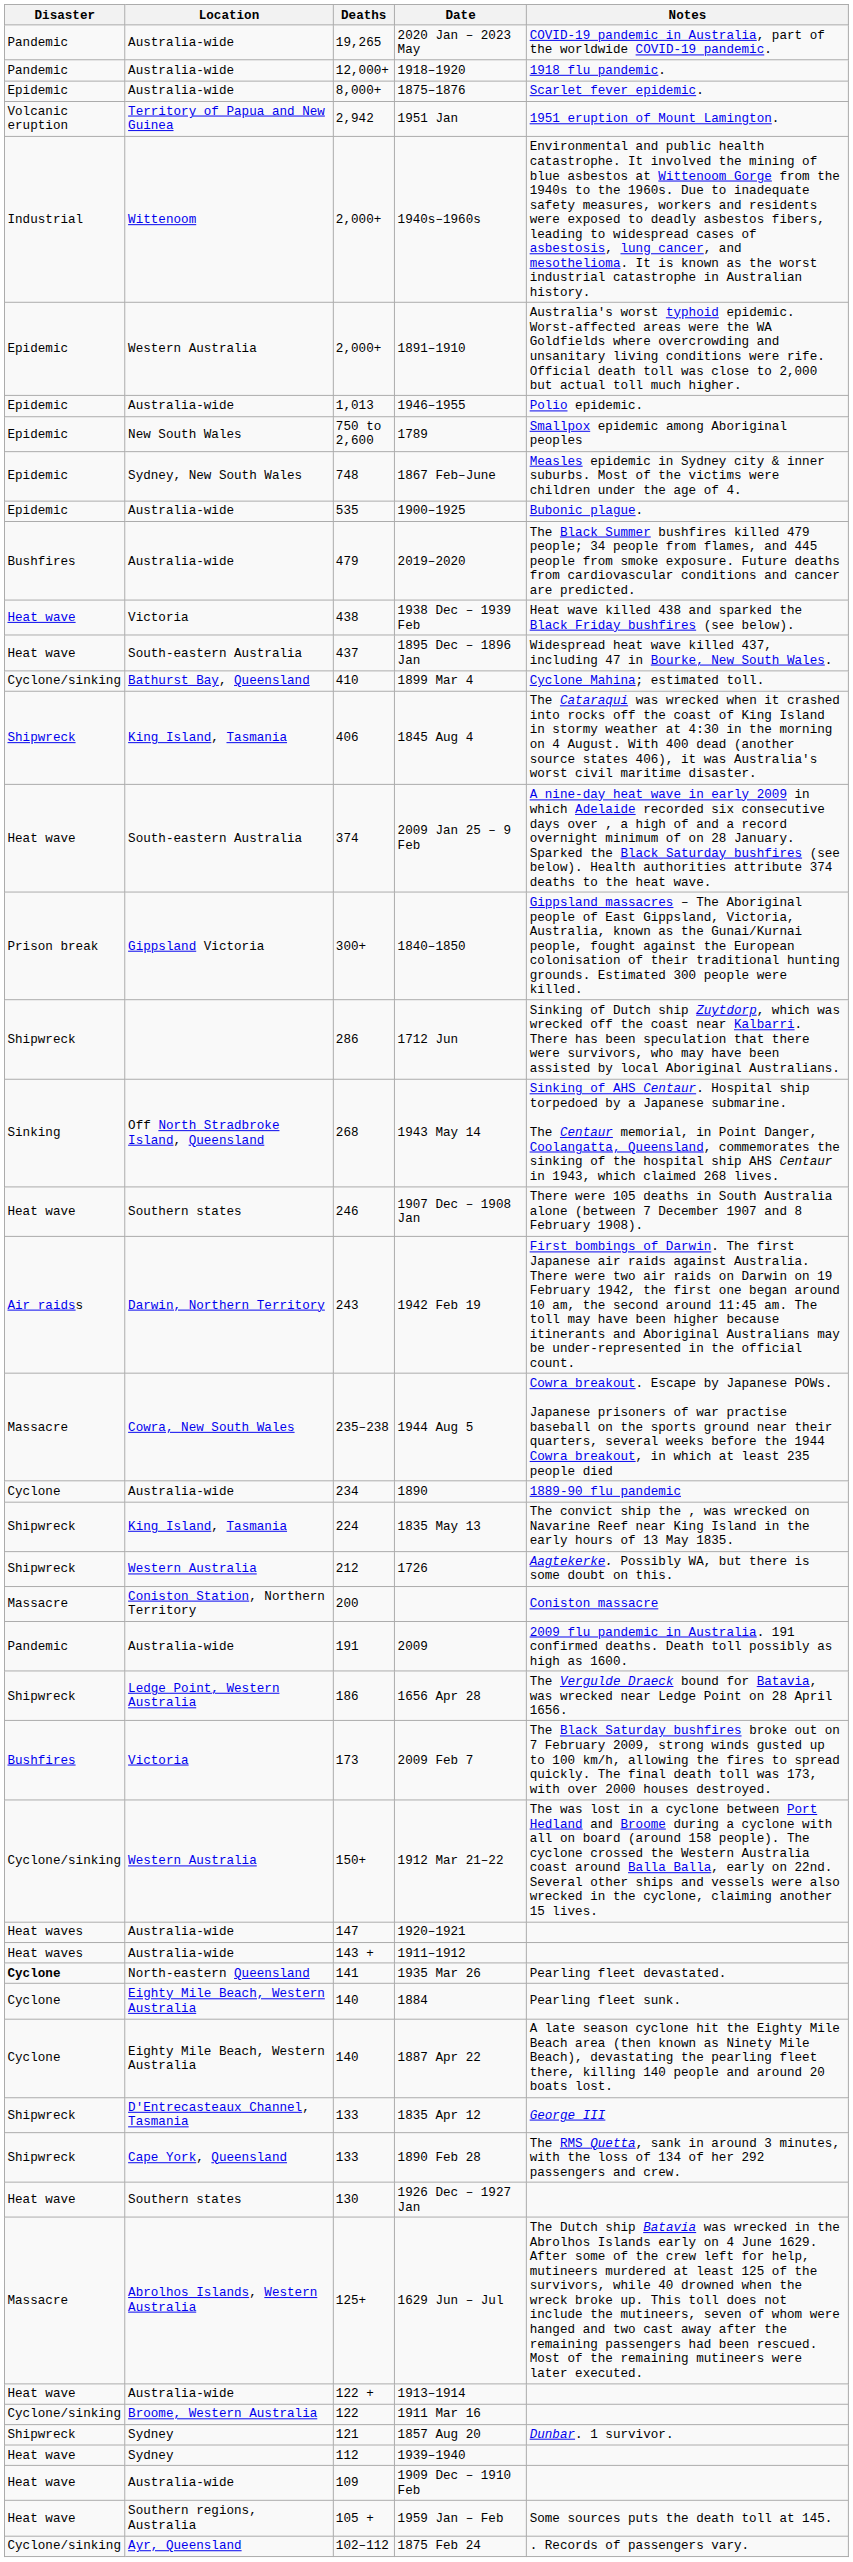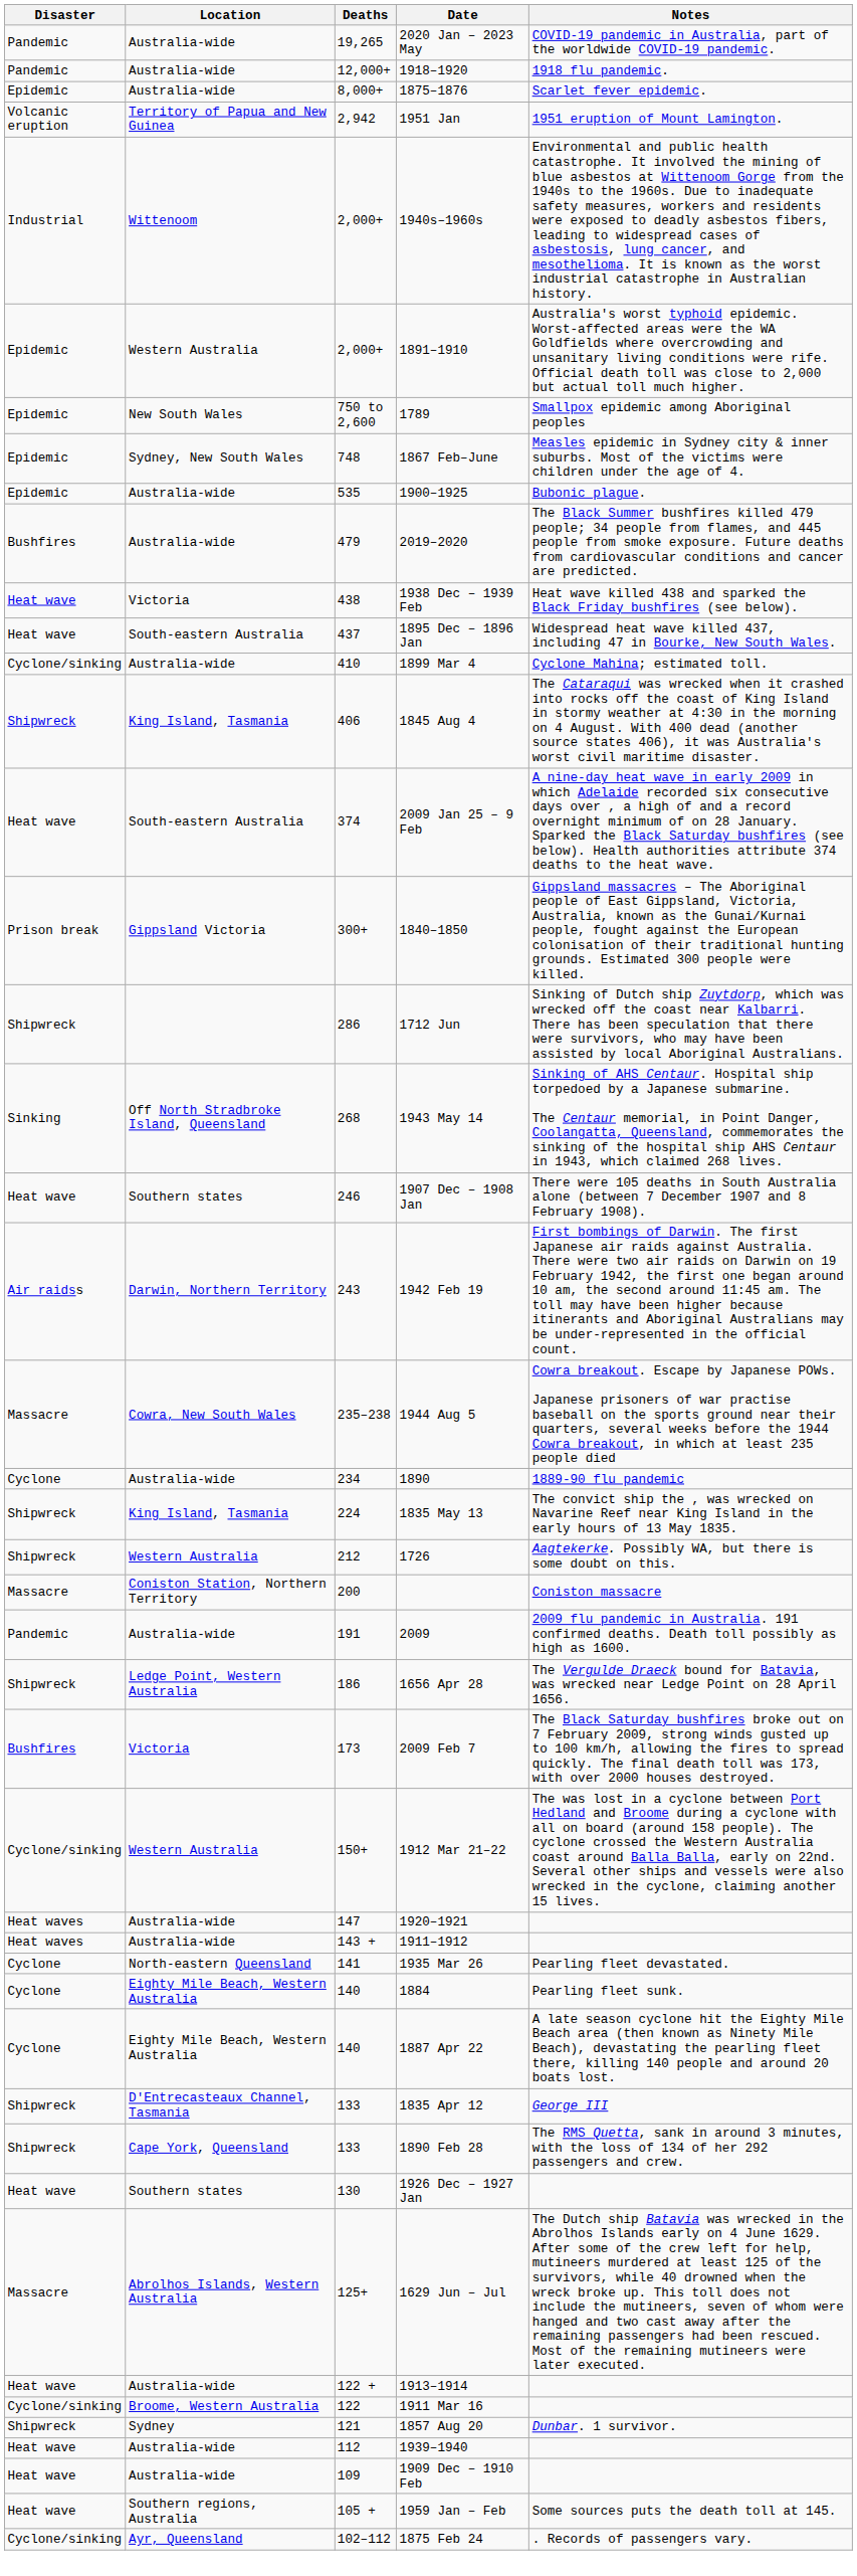- row: Epidemic | Australia-wide | 1,013 | 1946–1955 | Polio epidemic.
1899 Mar 4 | Location: Bathurst Bay, Queensland -> Australia-wide
1935 Mar 26 | Disaster: bold -> normal
1939–1940 | Location: Sydney -> Australia-wide
